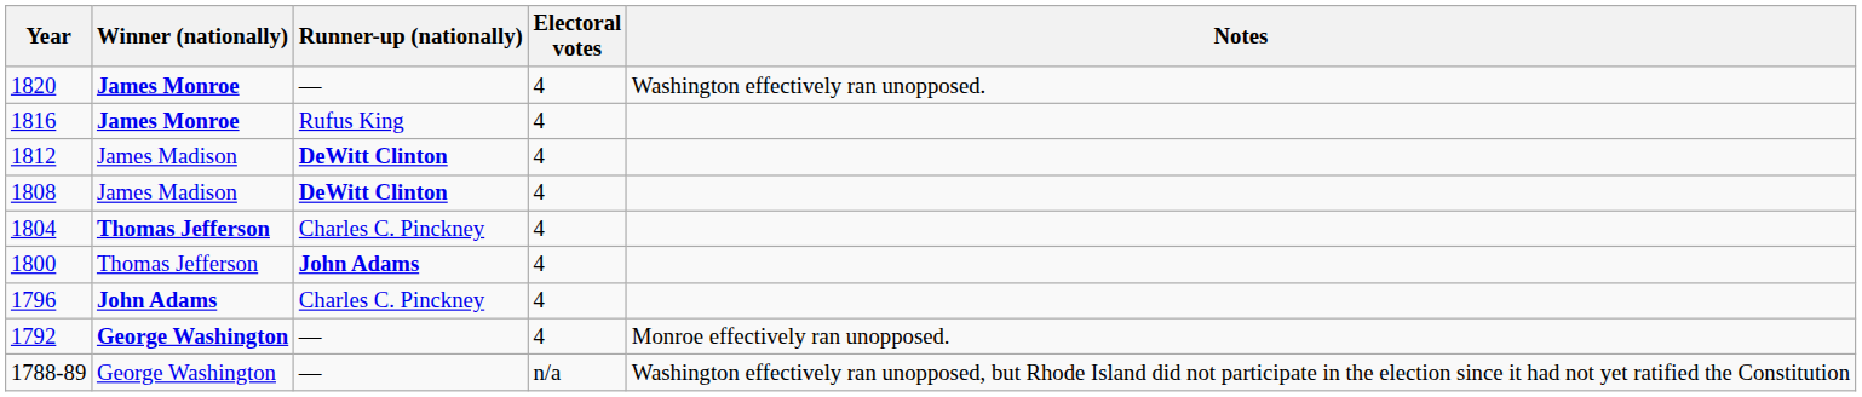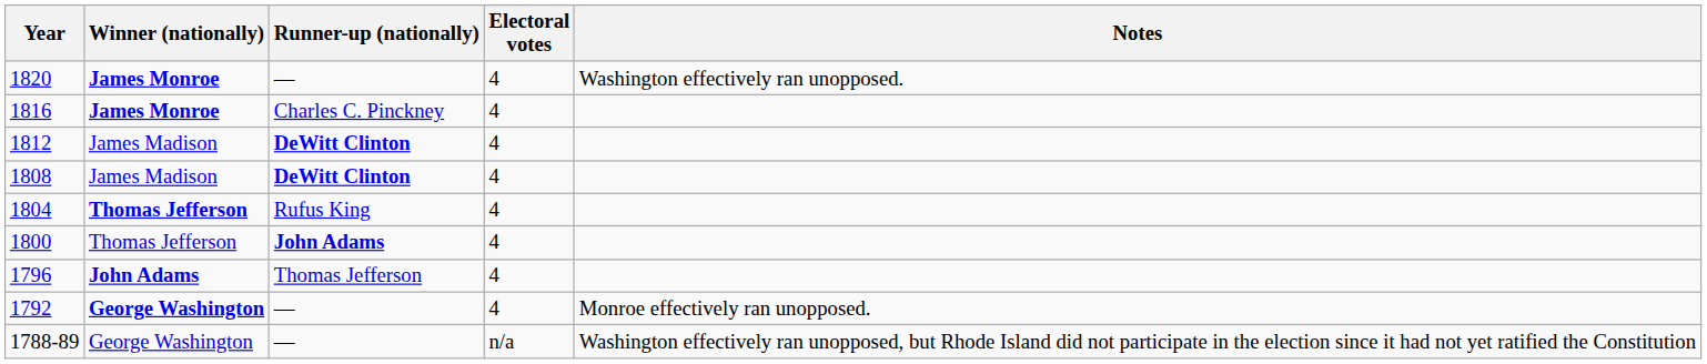1816 | Runner-up (nationally): Rufus King -> Charles C. Pinckney
1804 | Runner-up (nationally): Charles C. Pinckney -> Rufus King
1796 | Runner-up (nationally): Charles C. Pinckney -> Thomas Jefferson
